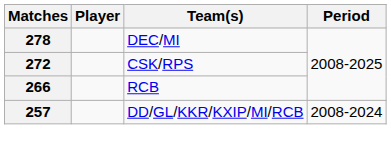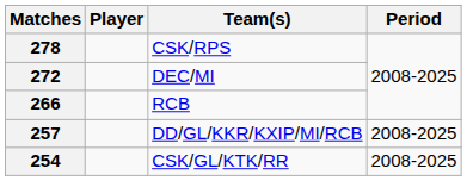278 | Team(s): DEC/MI -> CSK/RPS
272 | Team(s): CSK/RPS -> DEC/MI
257 | Period: 2008-2024 -> 2008-2025
+ row: 254 | CSK/GL/KTK/RR | 2008-2025
